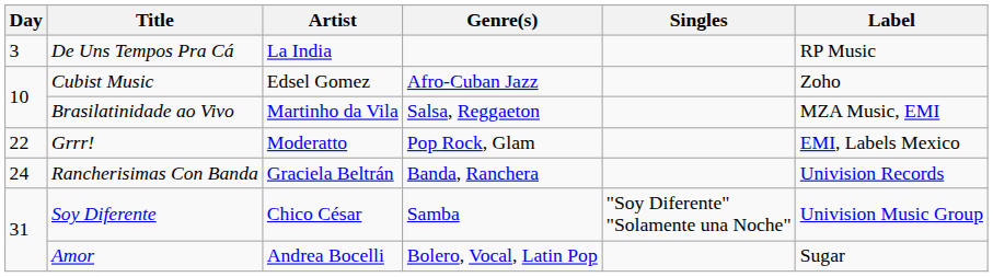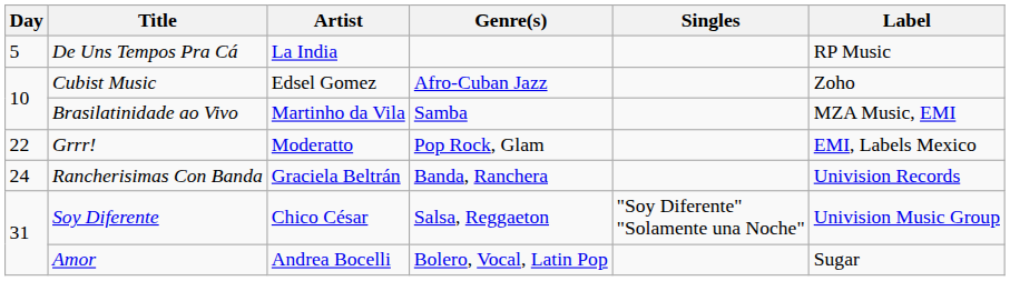De Uns Tempos Pra Cá | Day: 3 -> 5
Brasilatinidade ao Vivo | Genre(s): Salsa, Reggaeton -> Samba
Soy Diferente | Genre(s): Samba -> Salsa, Reggaeton
